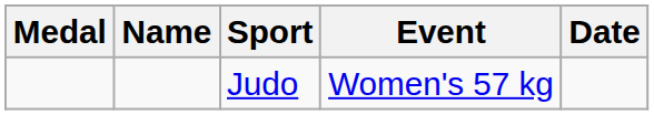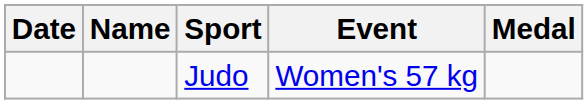columns swapped: Medal <-> Date
